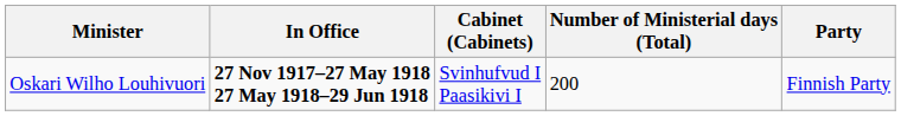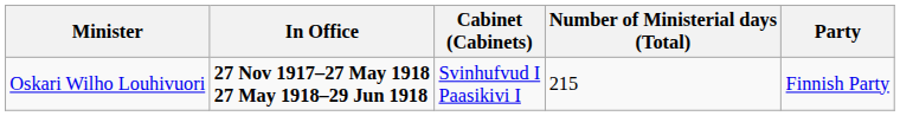Oskari Wilho Louhivuori | Number of Ministerial days (Total): 200 -> 215
